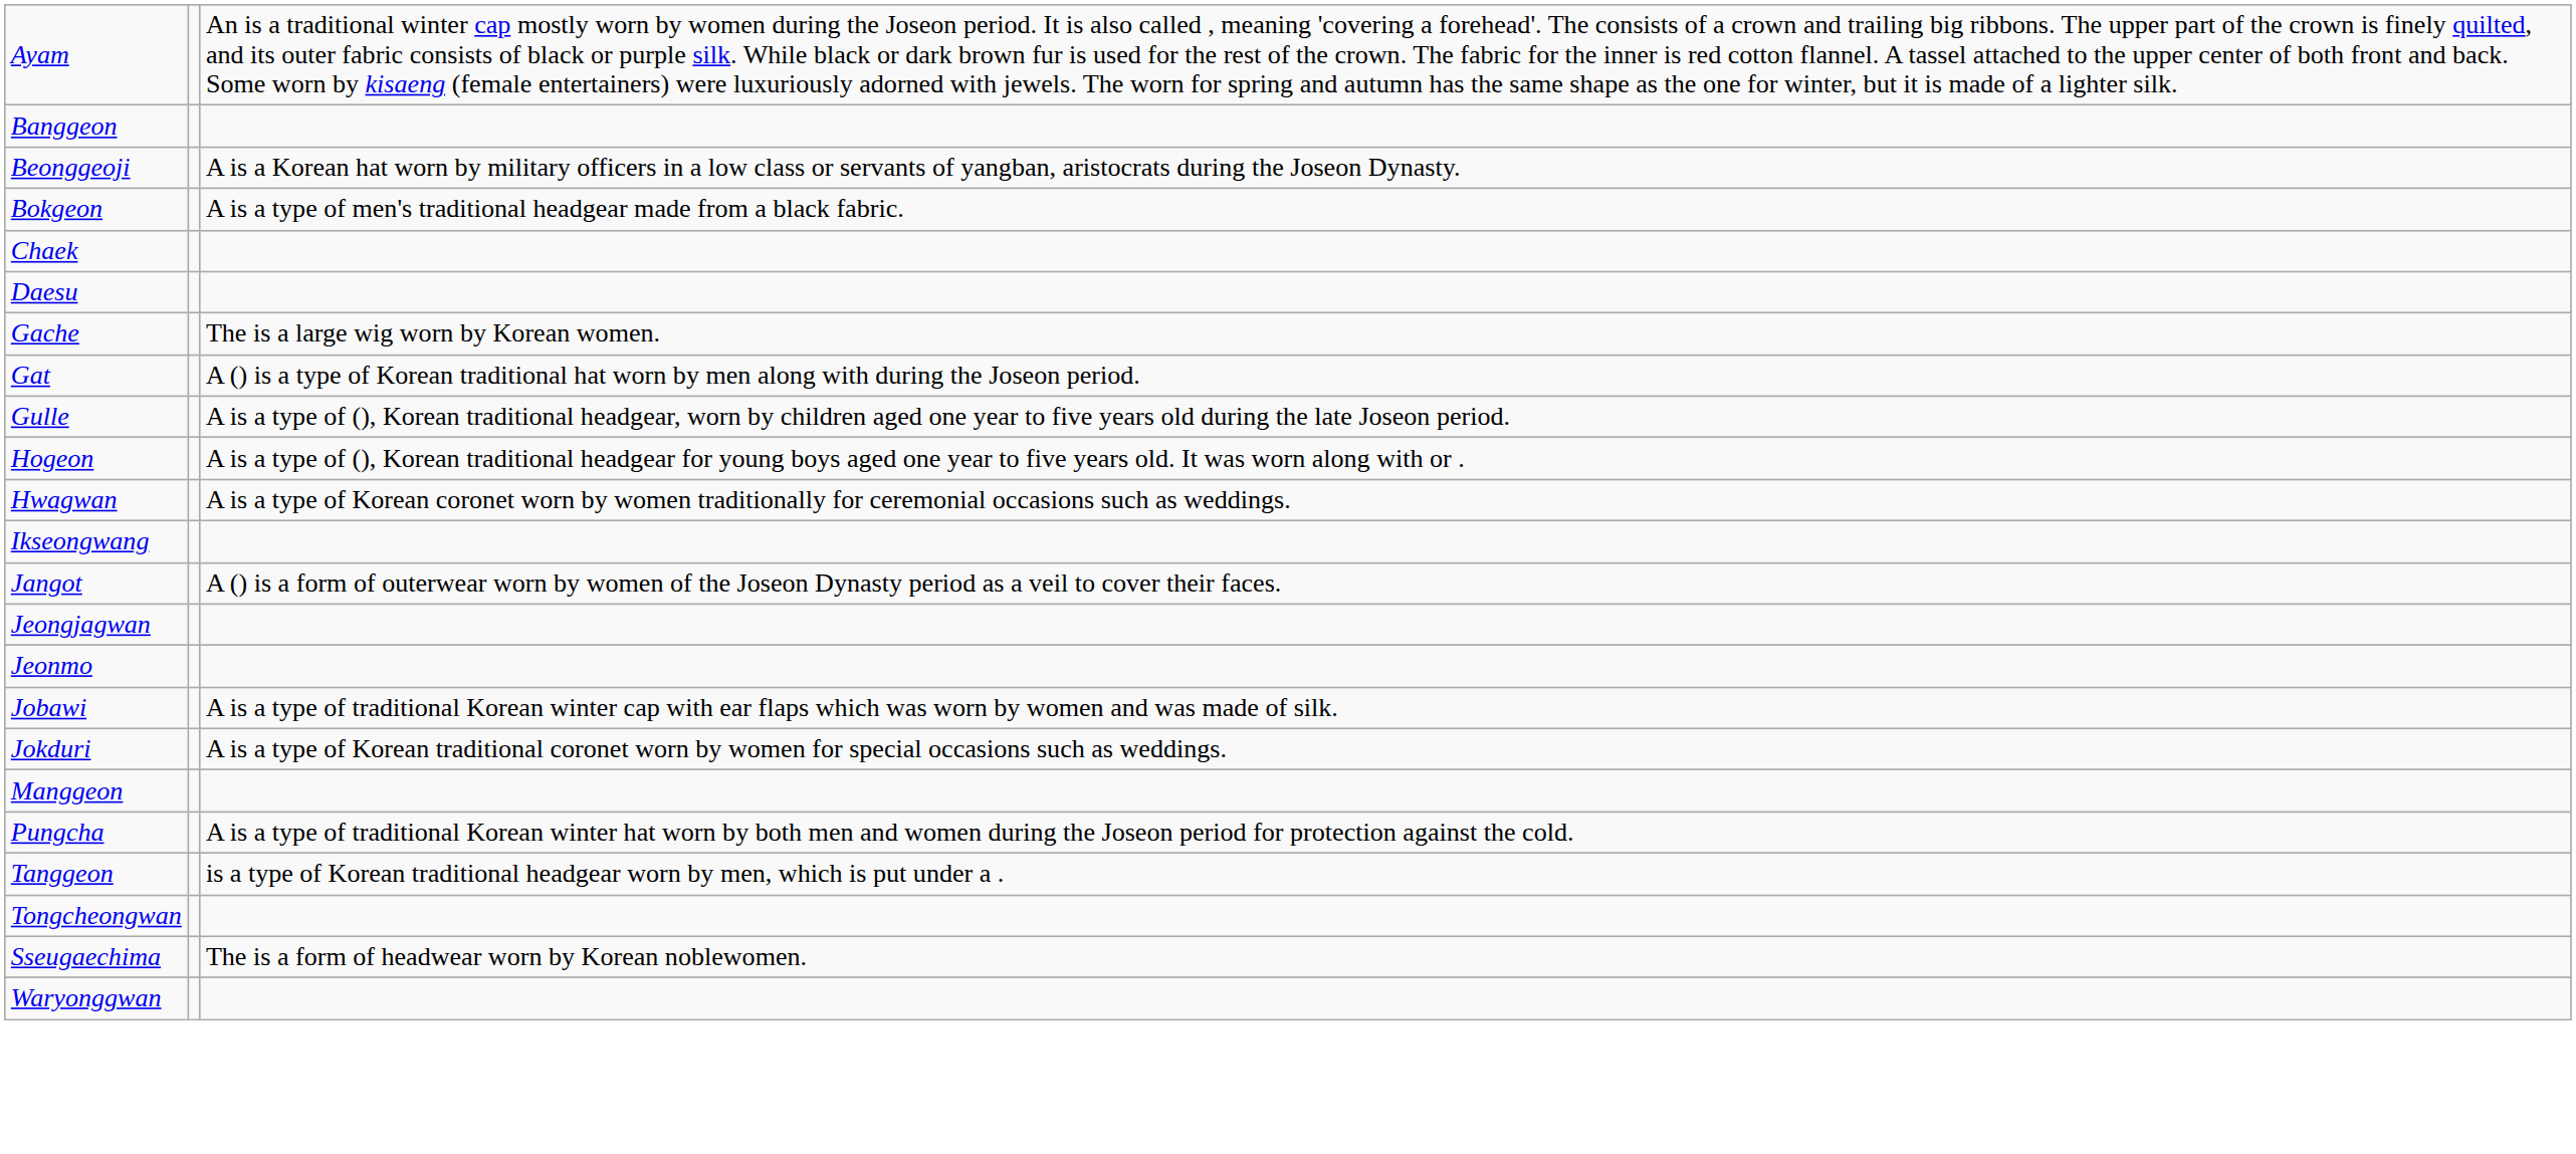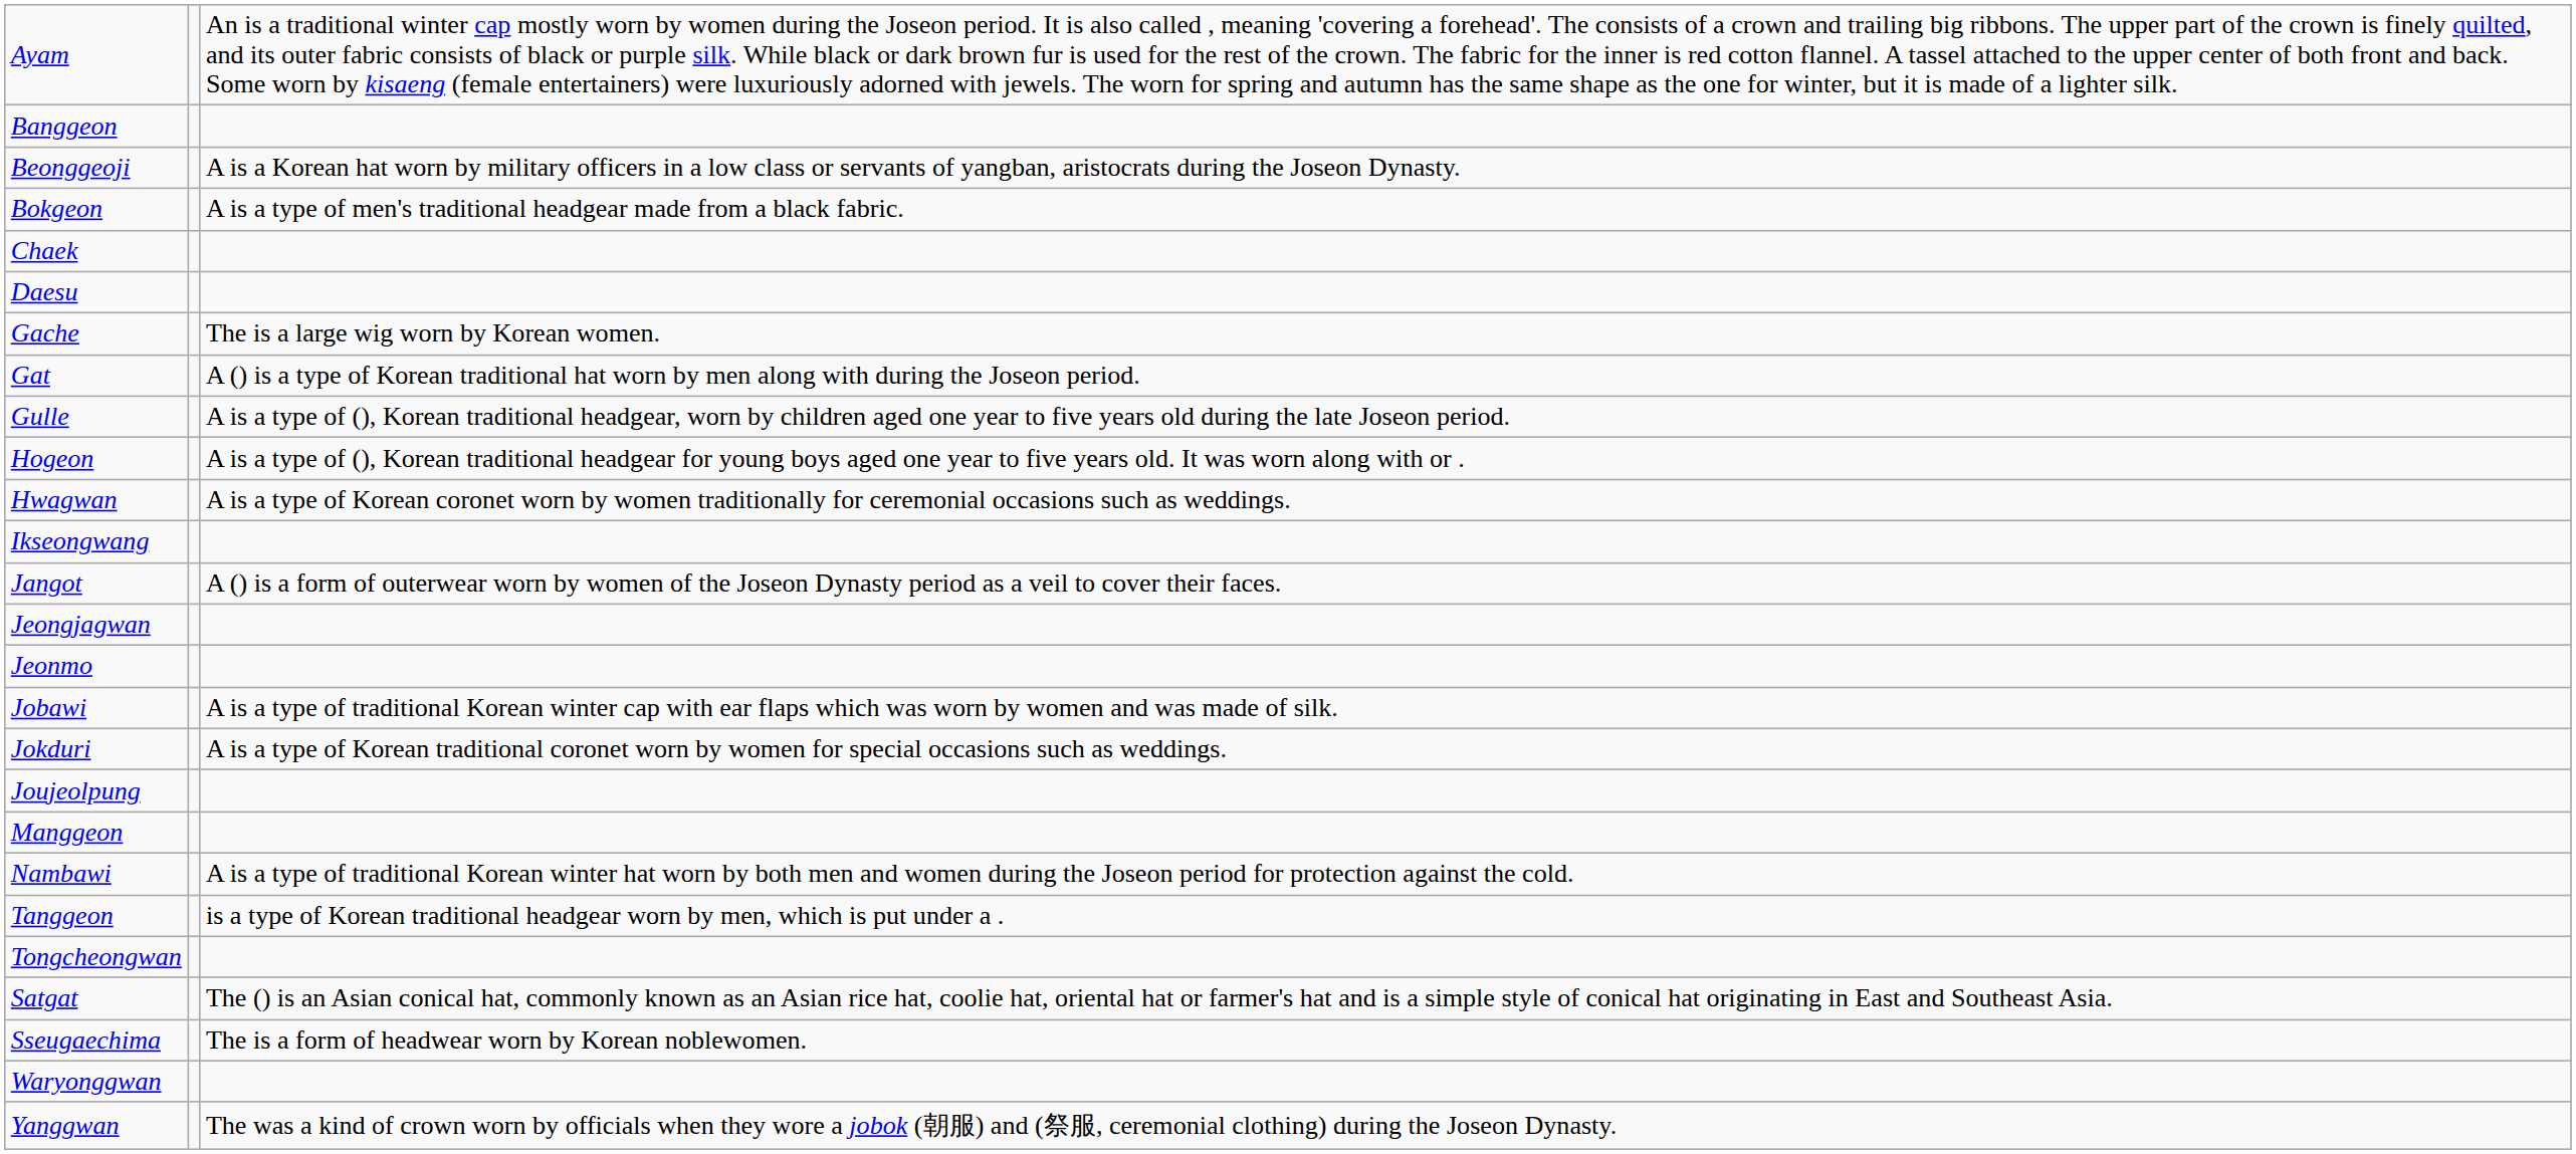+ row: Joujeolpung
+ row: Nambawi | A is a type of traditional Korean winter hat worn by both men and women during the Joseon period for protection against the cold.
- row: Pungcha | A is a type of traditional Korean winter hat worn by both men and women during the Joseon period for protection against the cold.
+ row: Satgat | The () is an Asian conical hat, commonly known as an Asian rice hat, coolie hat, oriental hat or farmer's hat and is a simple style of conical hat originating in East and Southeast Asia.
+ row: Yanggwan | The was a kind of crown worn by officials when they wore a jobok (朝服) and (祭服, ceremonial clothing) during the Joseon Dynasty.
